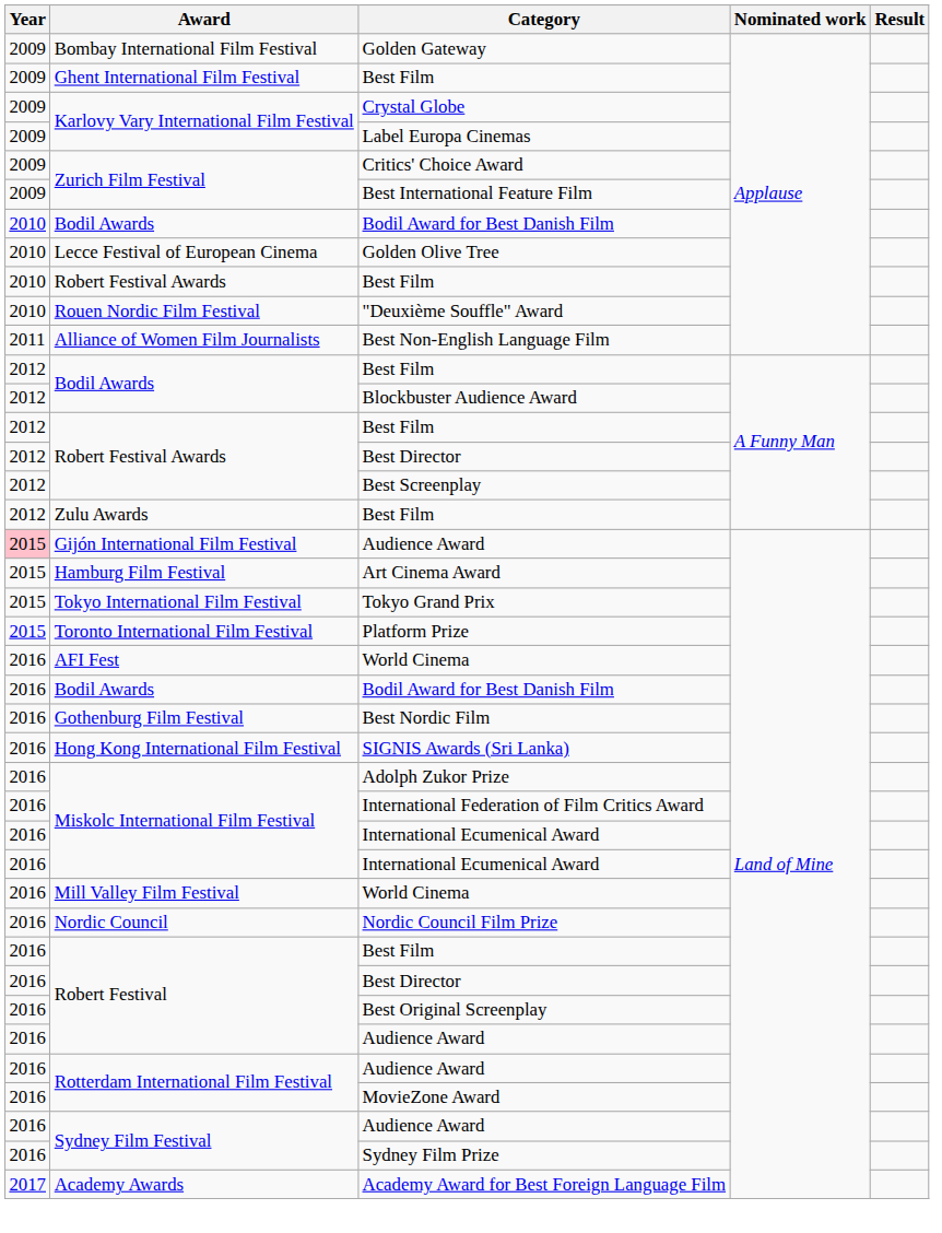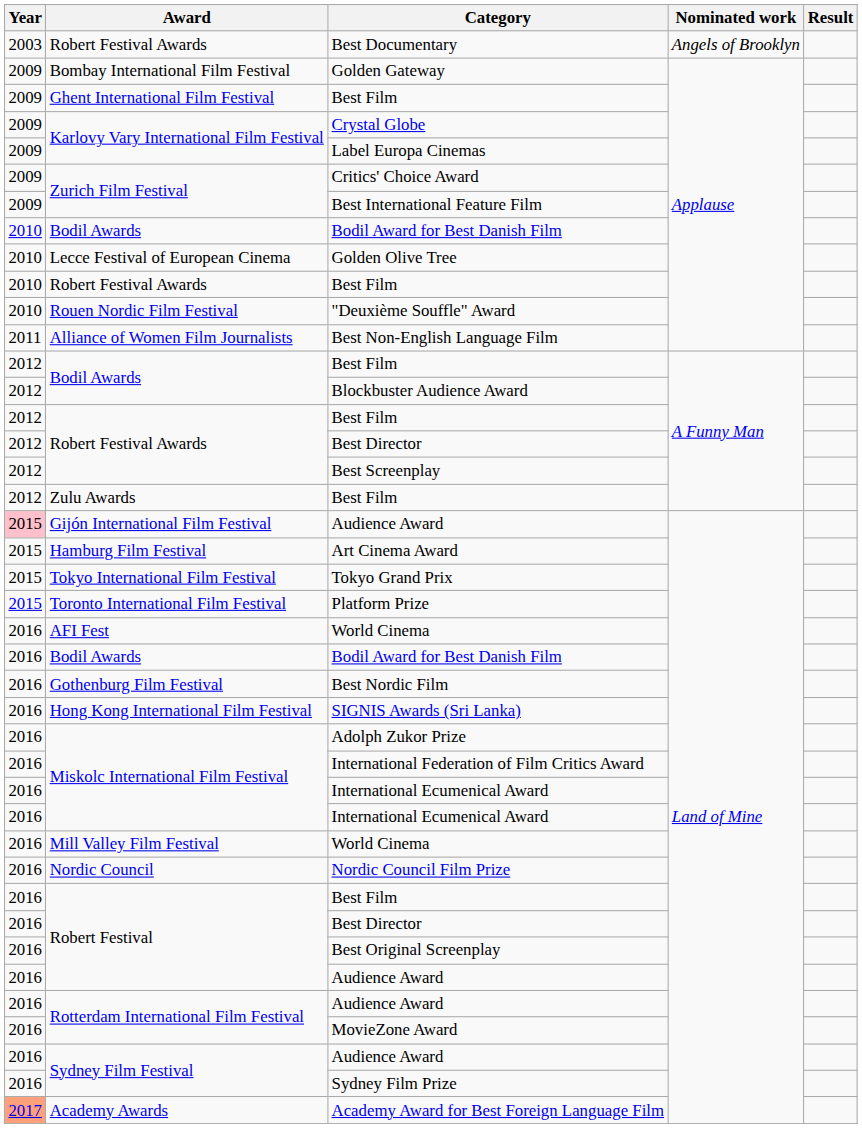+ row: 2003 | Robert Festival Awards | Best Documentary | Angels of Brooklyn
Academy Award for Best Foreign Language Film | Year: no background -> lightsalmon background
